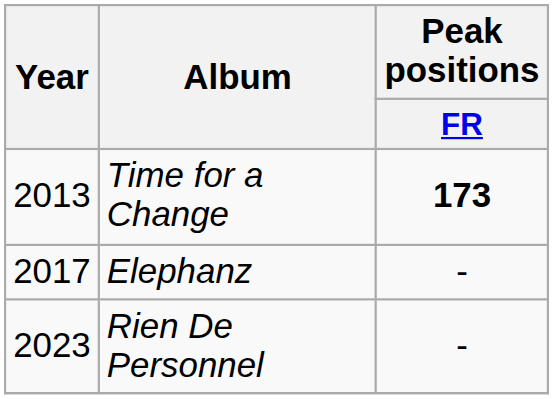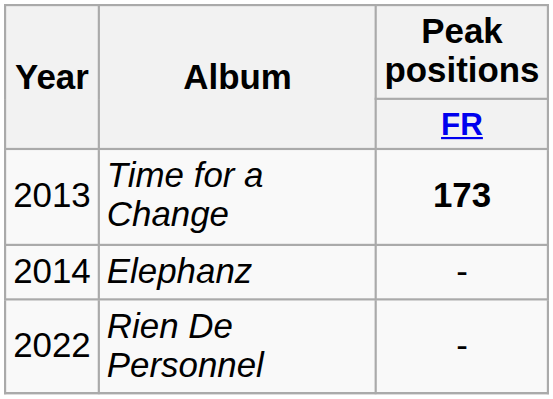Elephanz | Year: 2017 -> 2014
Rien De Personnel | Year: 2023 -> 2022
